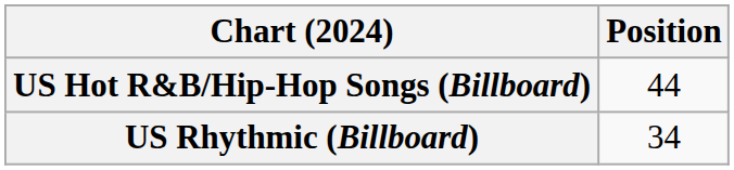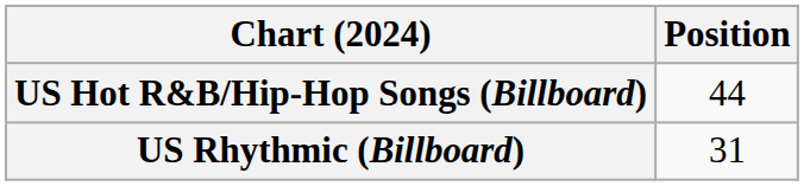US Rhythmic (Billboard) | Position: 34 -> 31
